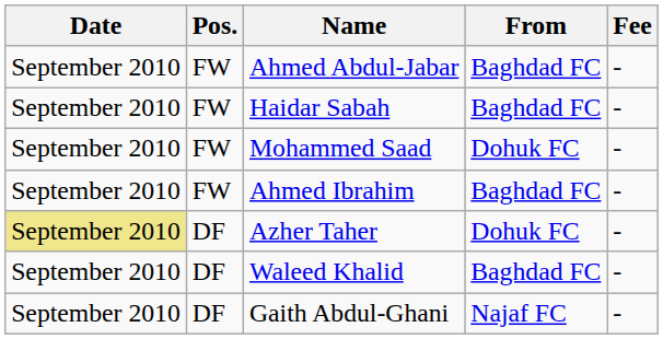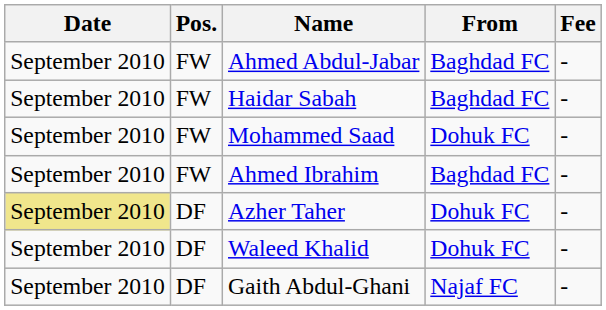Waleed Khalid | From: Baghdad FC -> Dohuk FC
